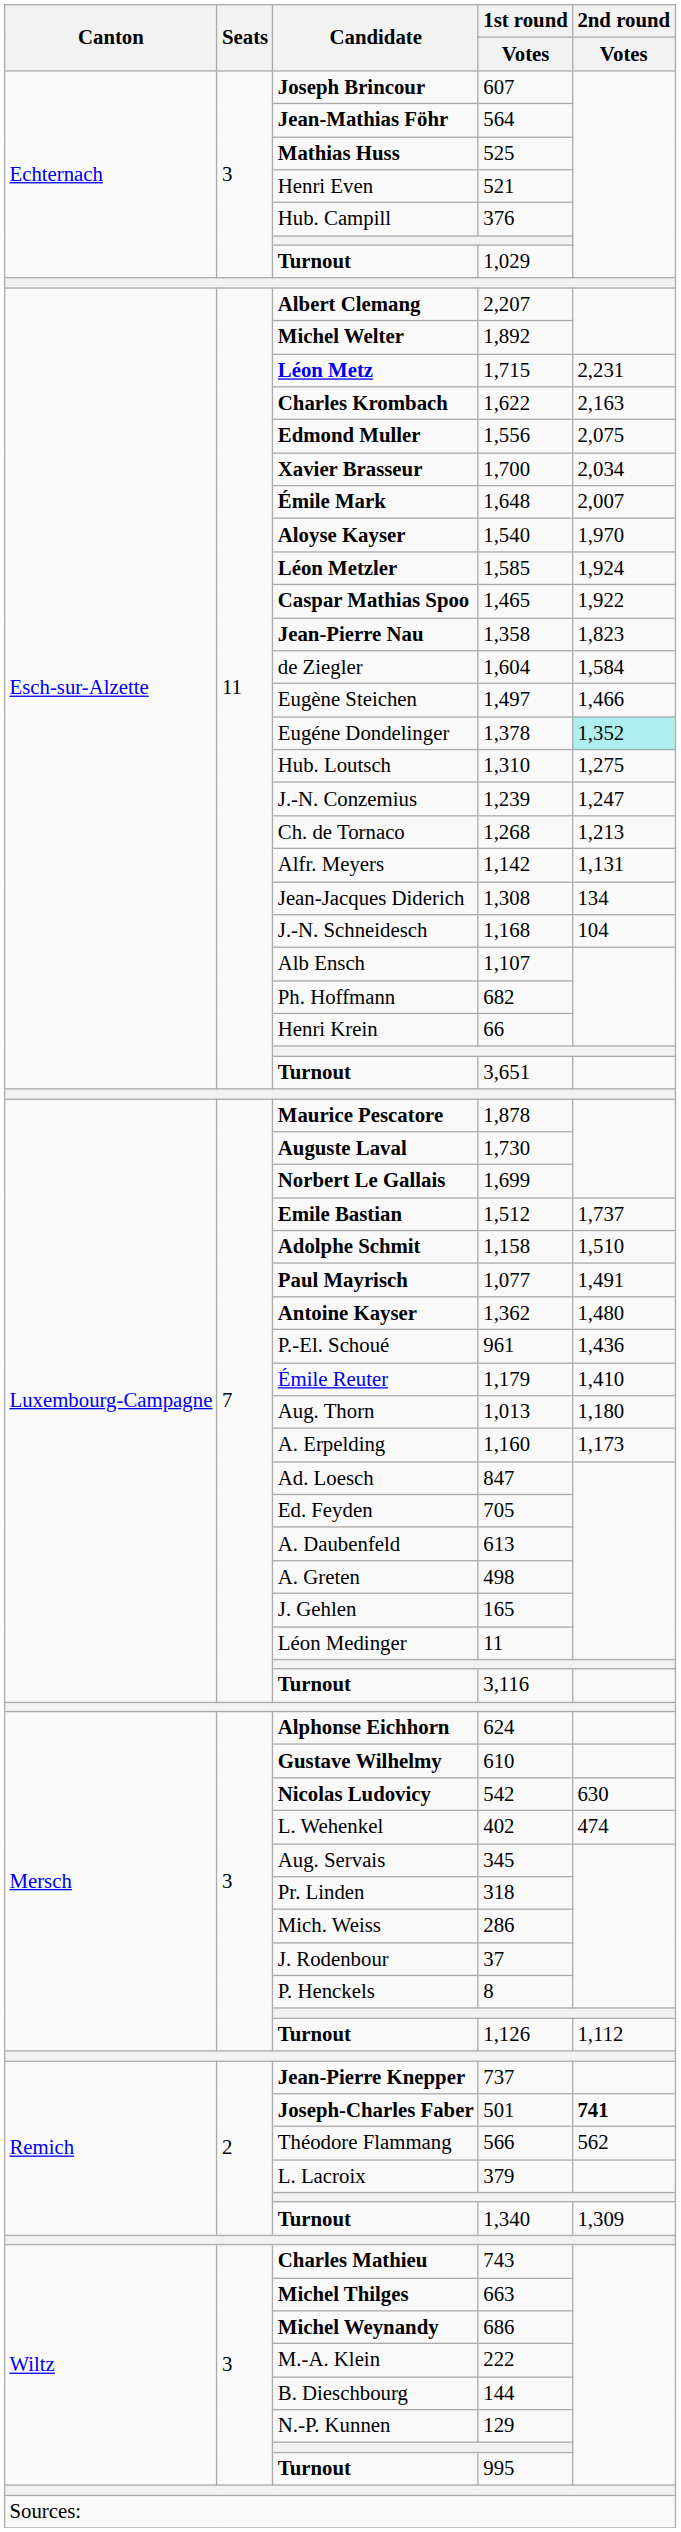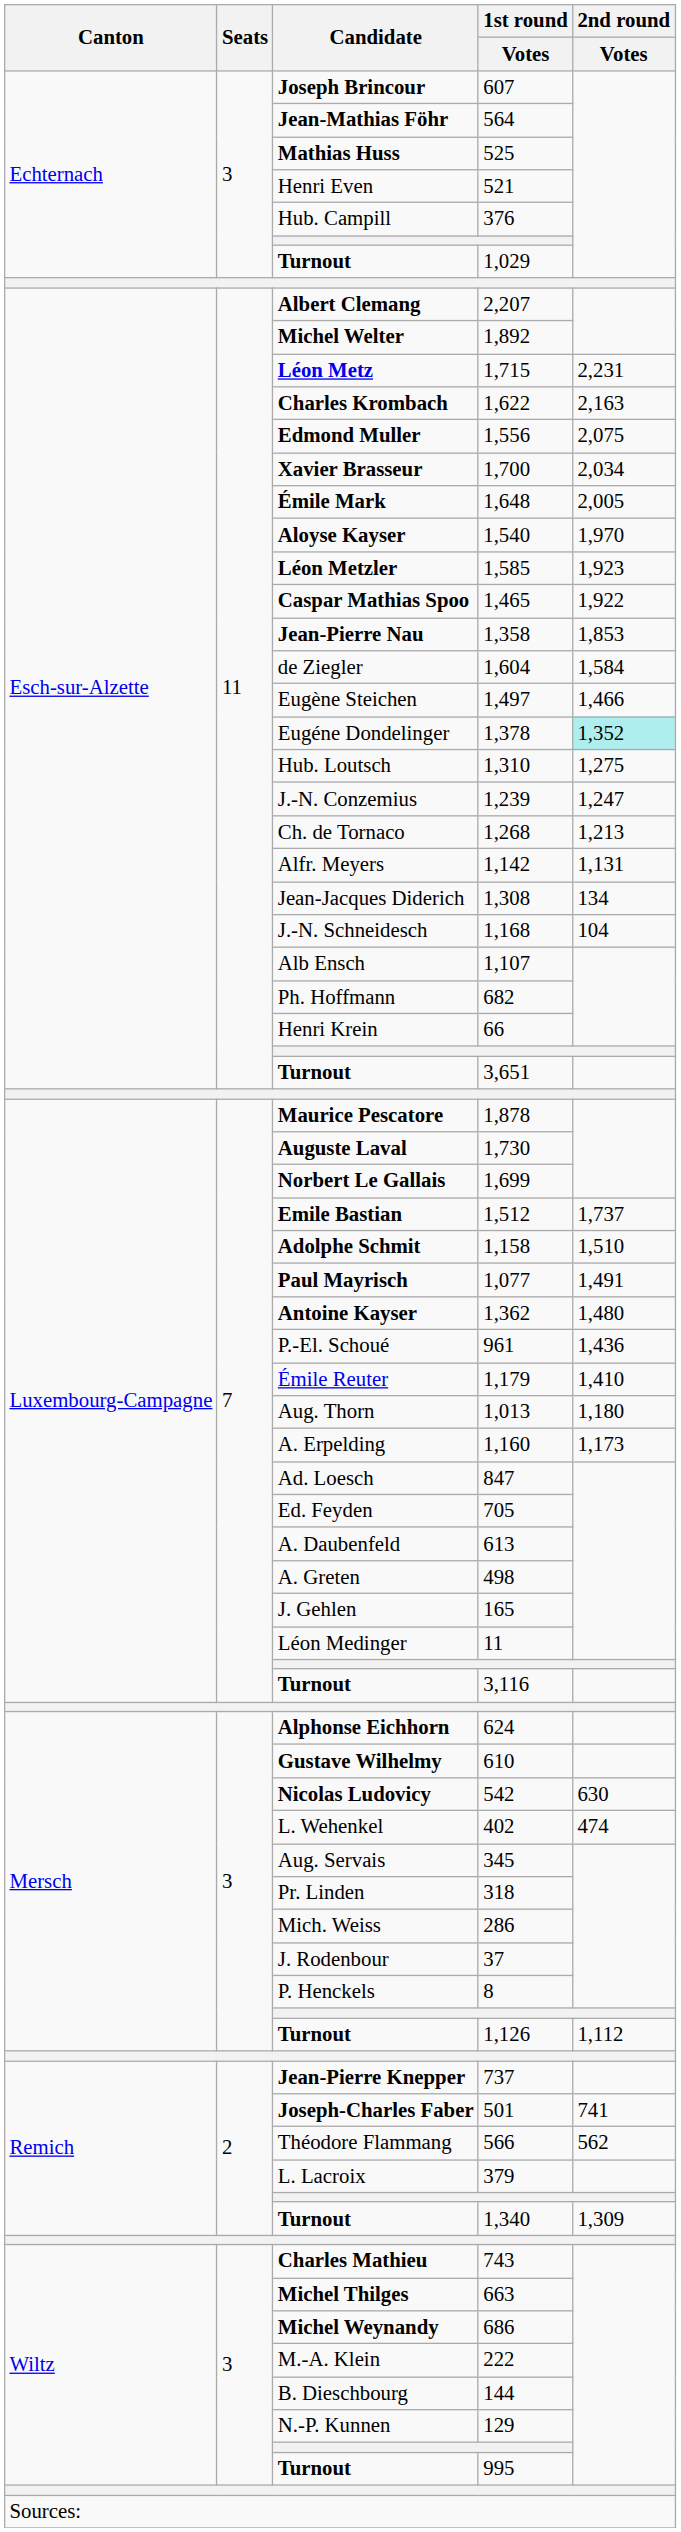Émile Mark | 2nd round / Votes: 2,007 -> 2,005
Léon Metzler | 2nd round / Votes: 1,924 -> 1,923
Jean-Pierre Nau | 2nd round / Votes: 1,823 -> 1,853
Joseph-Charles Faber | 2nd round / Votes: bold -> normal
